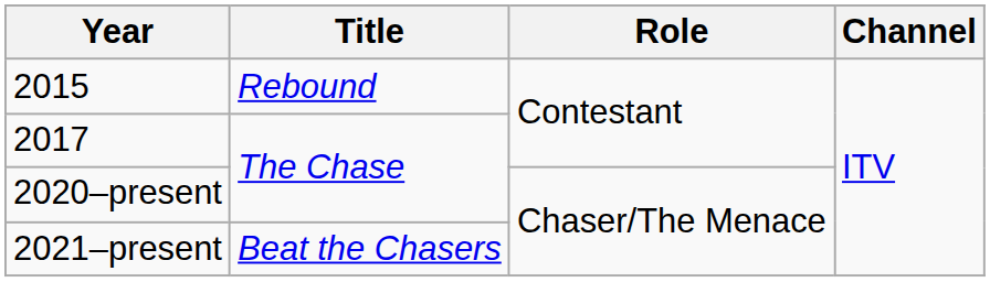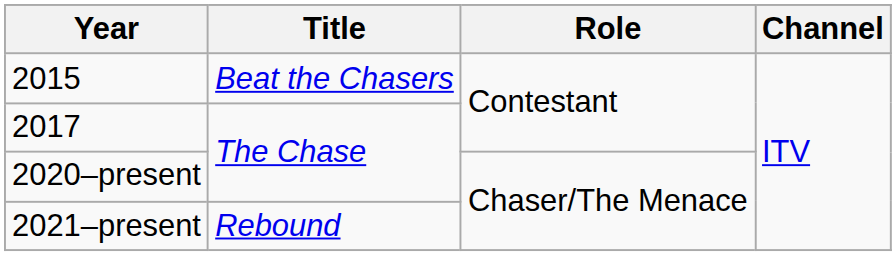2015 | Title: Rebound -> Beat the Chasers
2021–present | Title: Beat the Chasers -> Rebound
